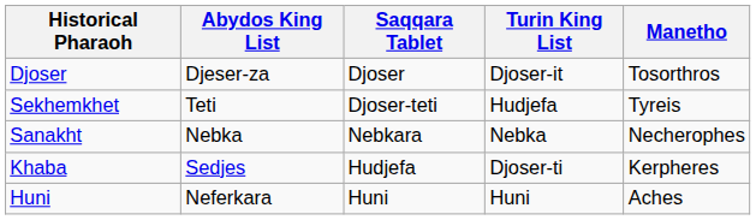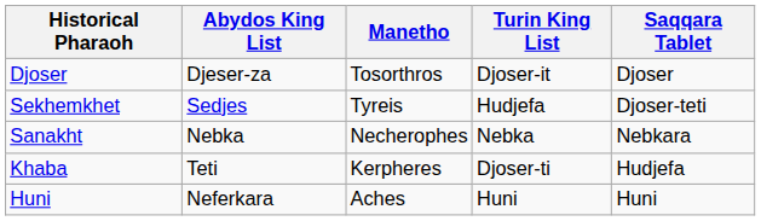columns swapped: Saqqara Tablet <-> Manetho
Sekhemkhet | Abydos King List: Teti -> Sedjes
Khaba | Abydos King List: Sedjes -> Teti
